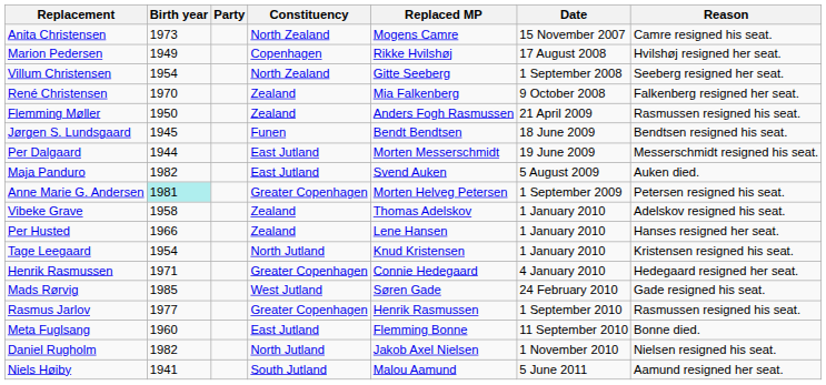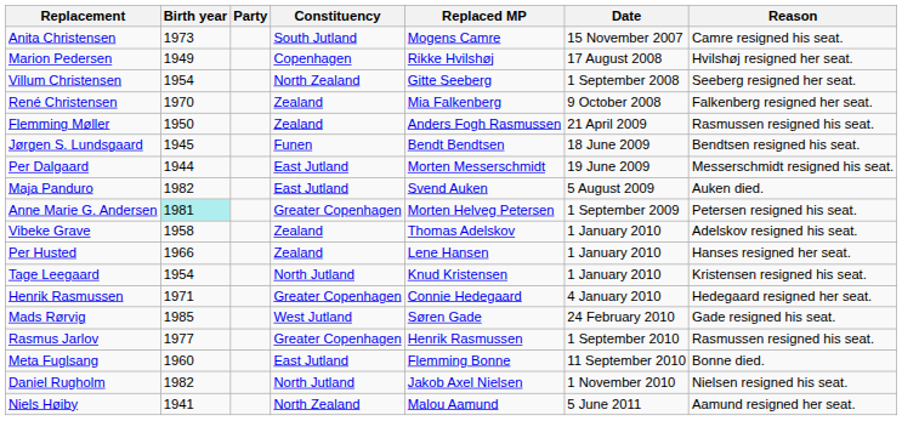Anita Christensen | Constituency: North Zealand -> South Jutland
Niels Høiby | Constituency: South Jutland -> North Zealand
